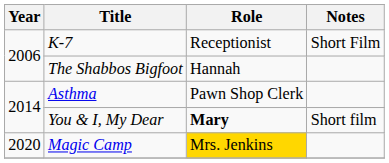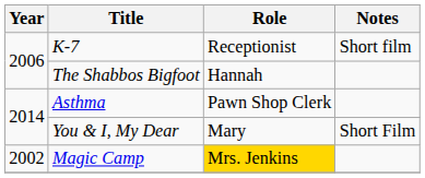K-7 | Notes: Short Film -> Short film
You & I, My Dear | Role: bold -> normal
You & I, My Dear | Notes: Short film -> Short Film
Magic Camp | Year: 2020 -> 2002
